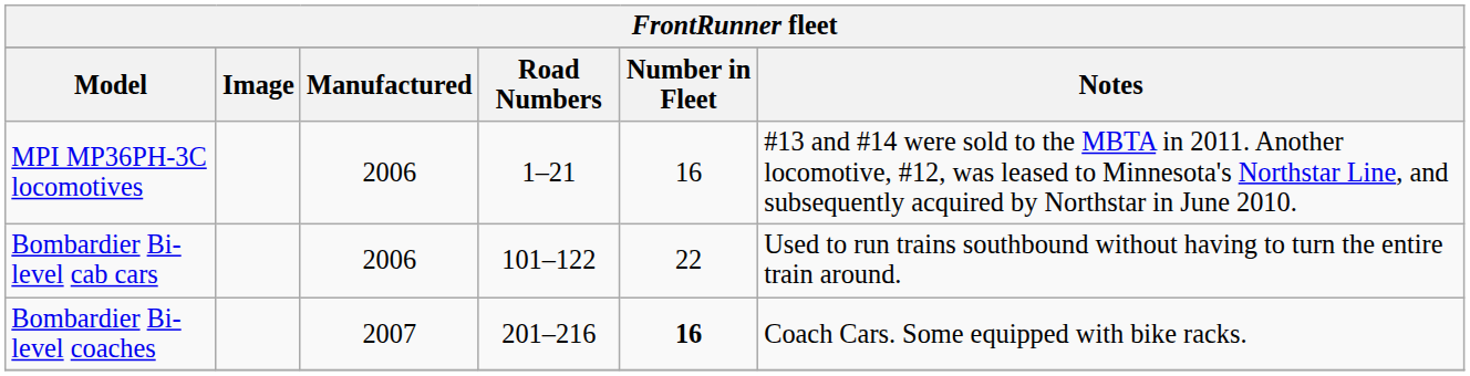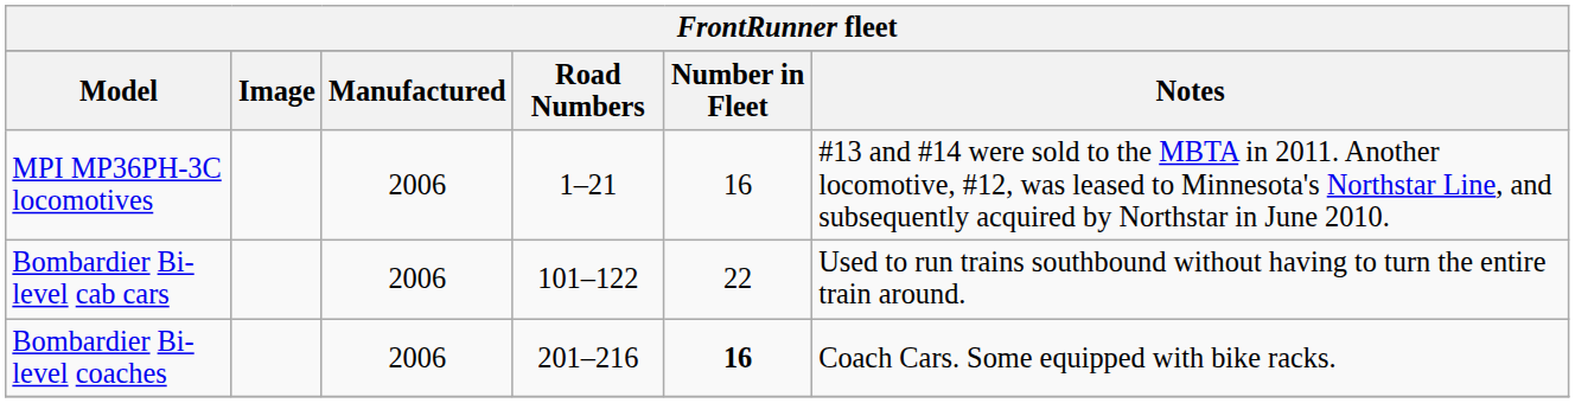Bombardier Bi-level coaches | Manufactured: 2007 -> 2006
